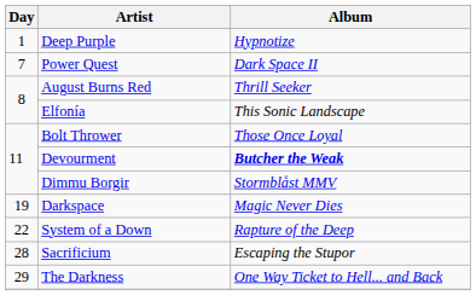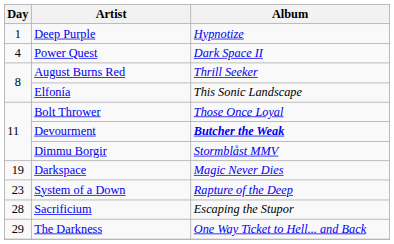Power Quest | Day: 7 -> 4
System of a Down | Day: 22 -> 23
